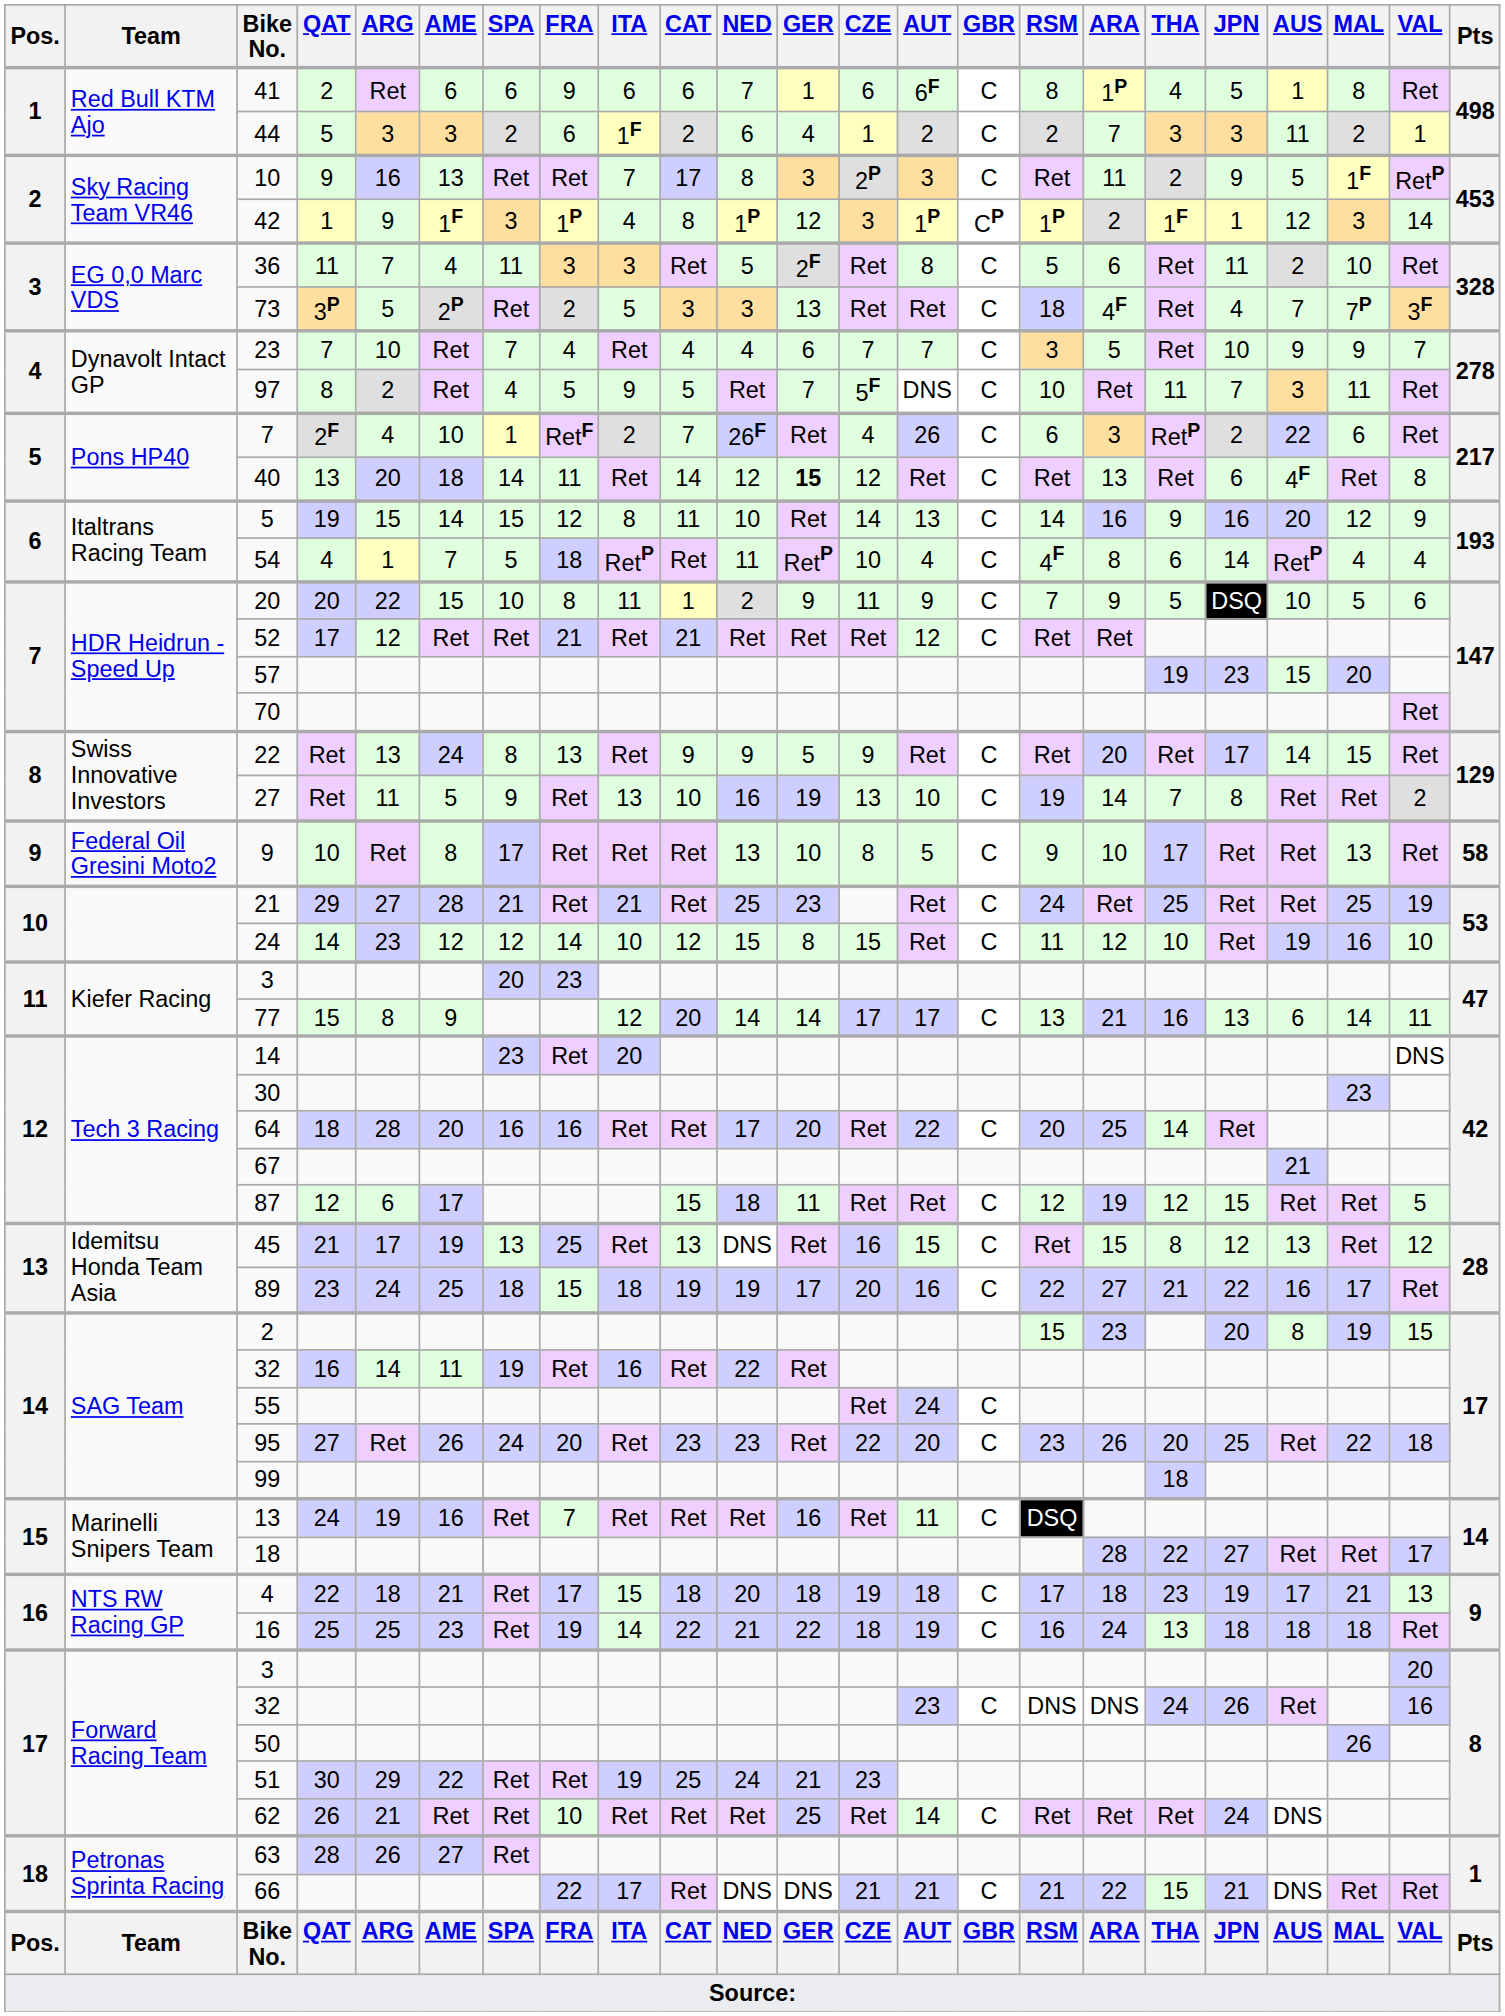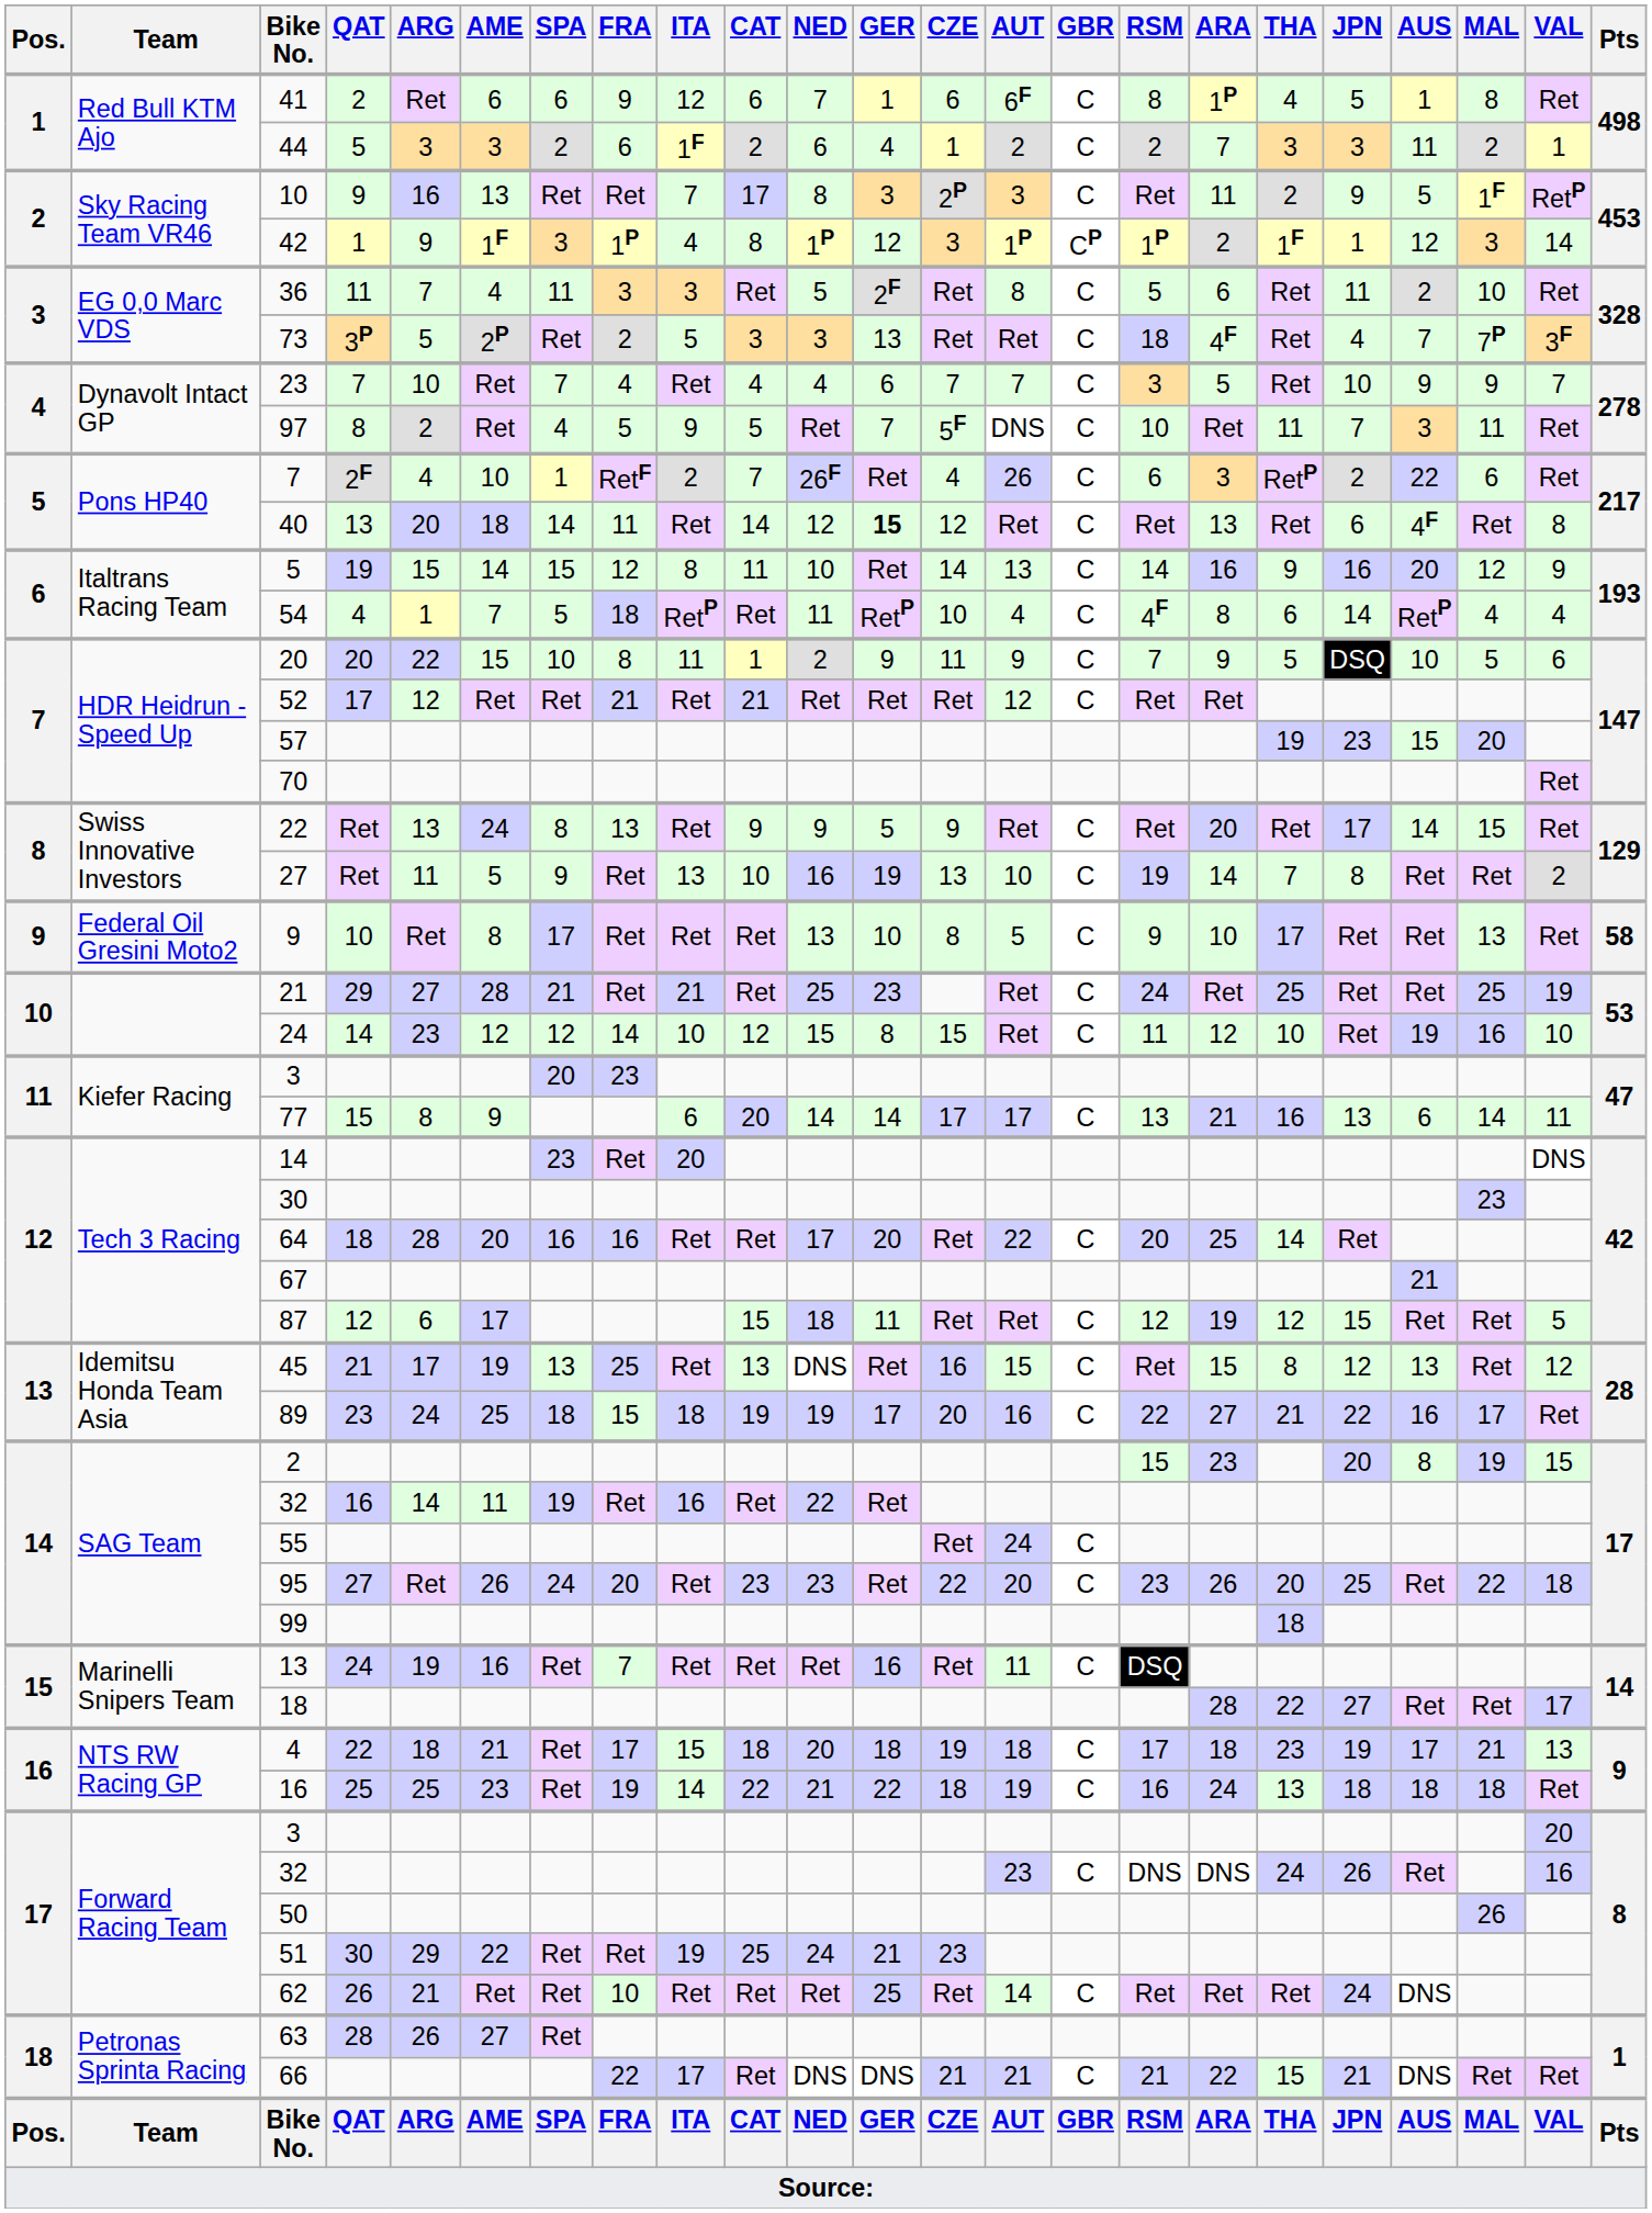41 | ITA: 6 -> 12
77 | ITA: 12 -> 6
